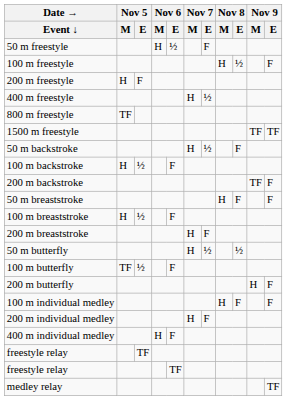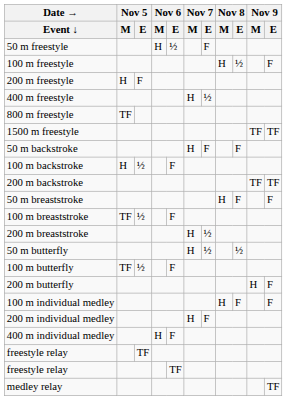50 m backstroke | Nov 7 / E: ½ -> F
200 m backstroke | Nov 9 / E: F -> TF
100 m breaststroke | Nov 5 / M: H -> TF
200 m breaststroke | Nov 7 / E: F -> ½
